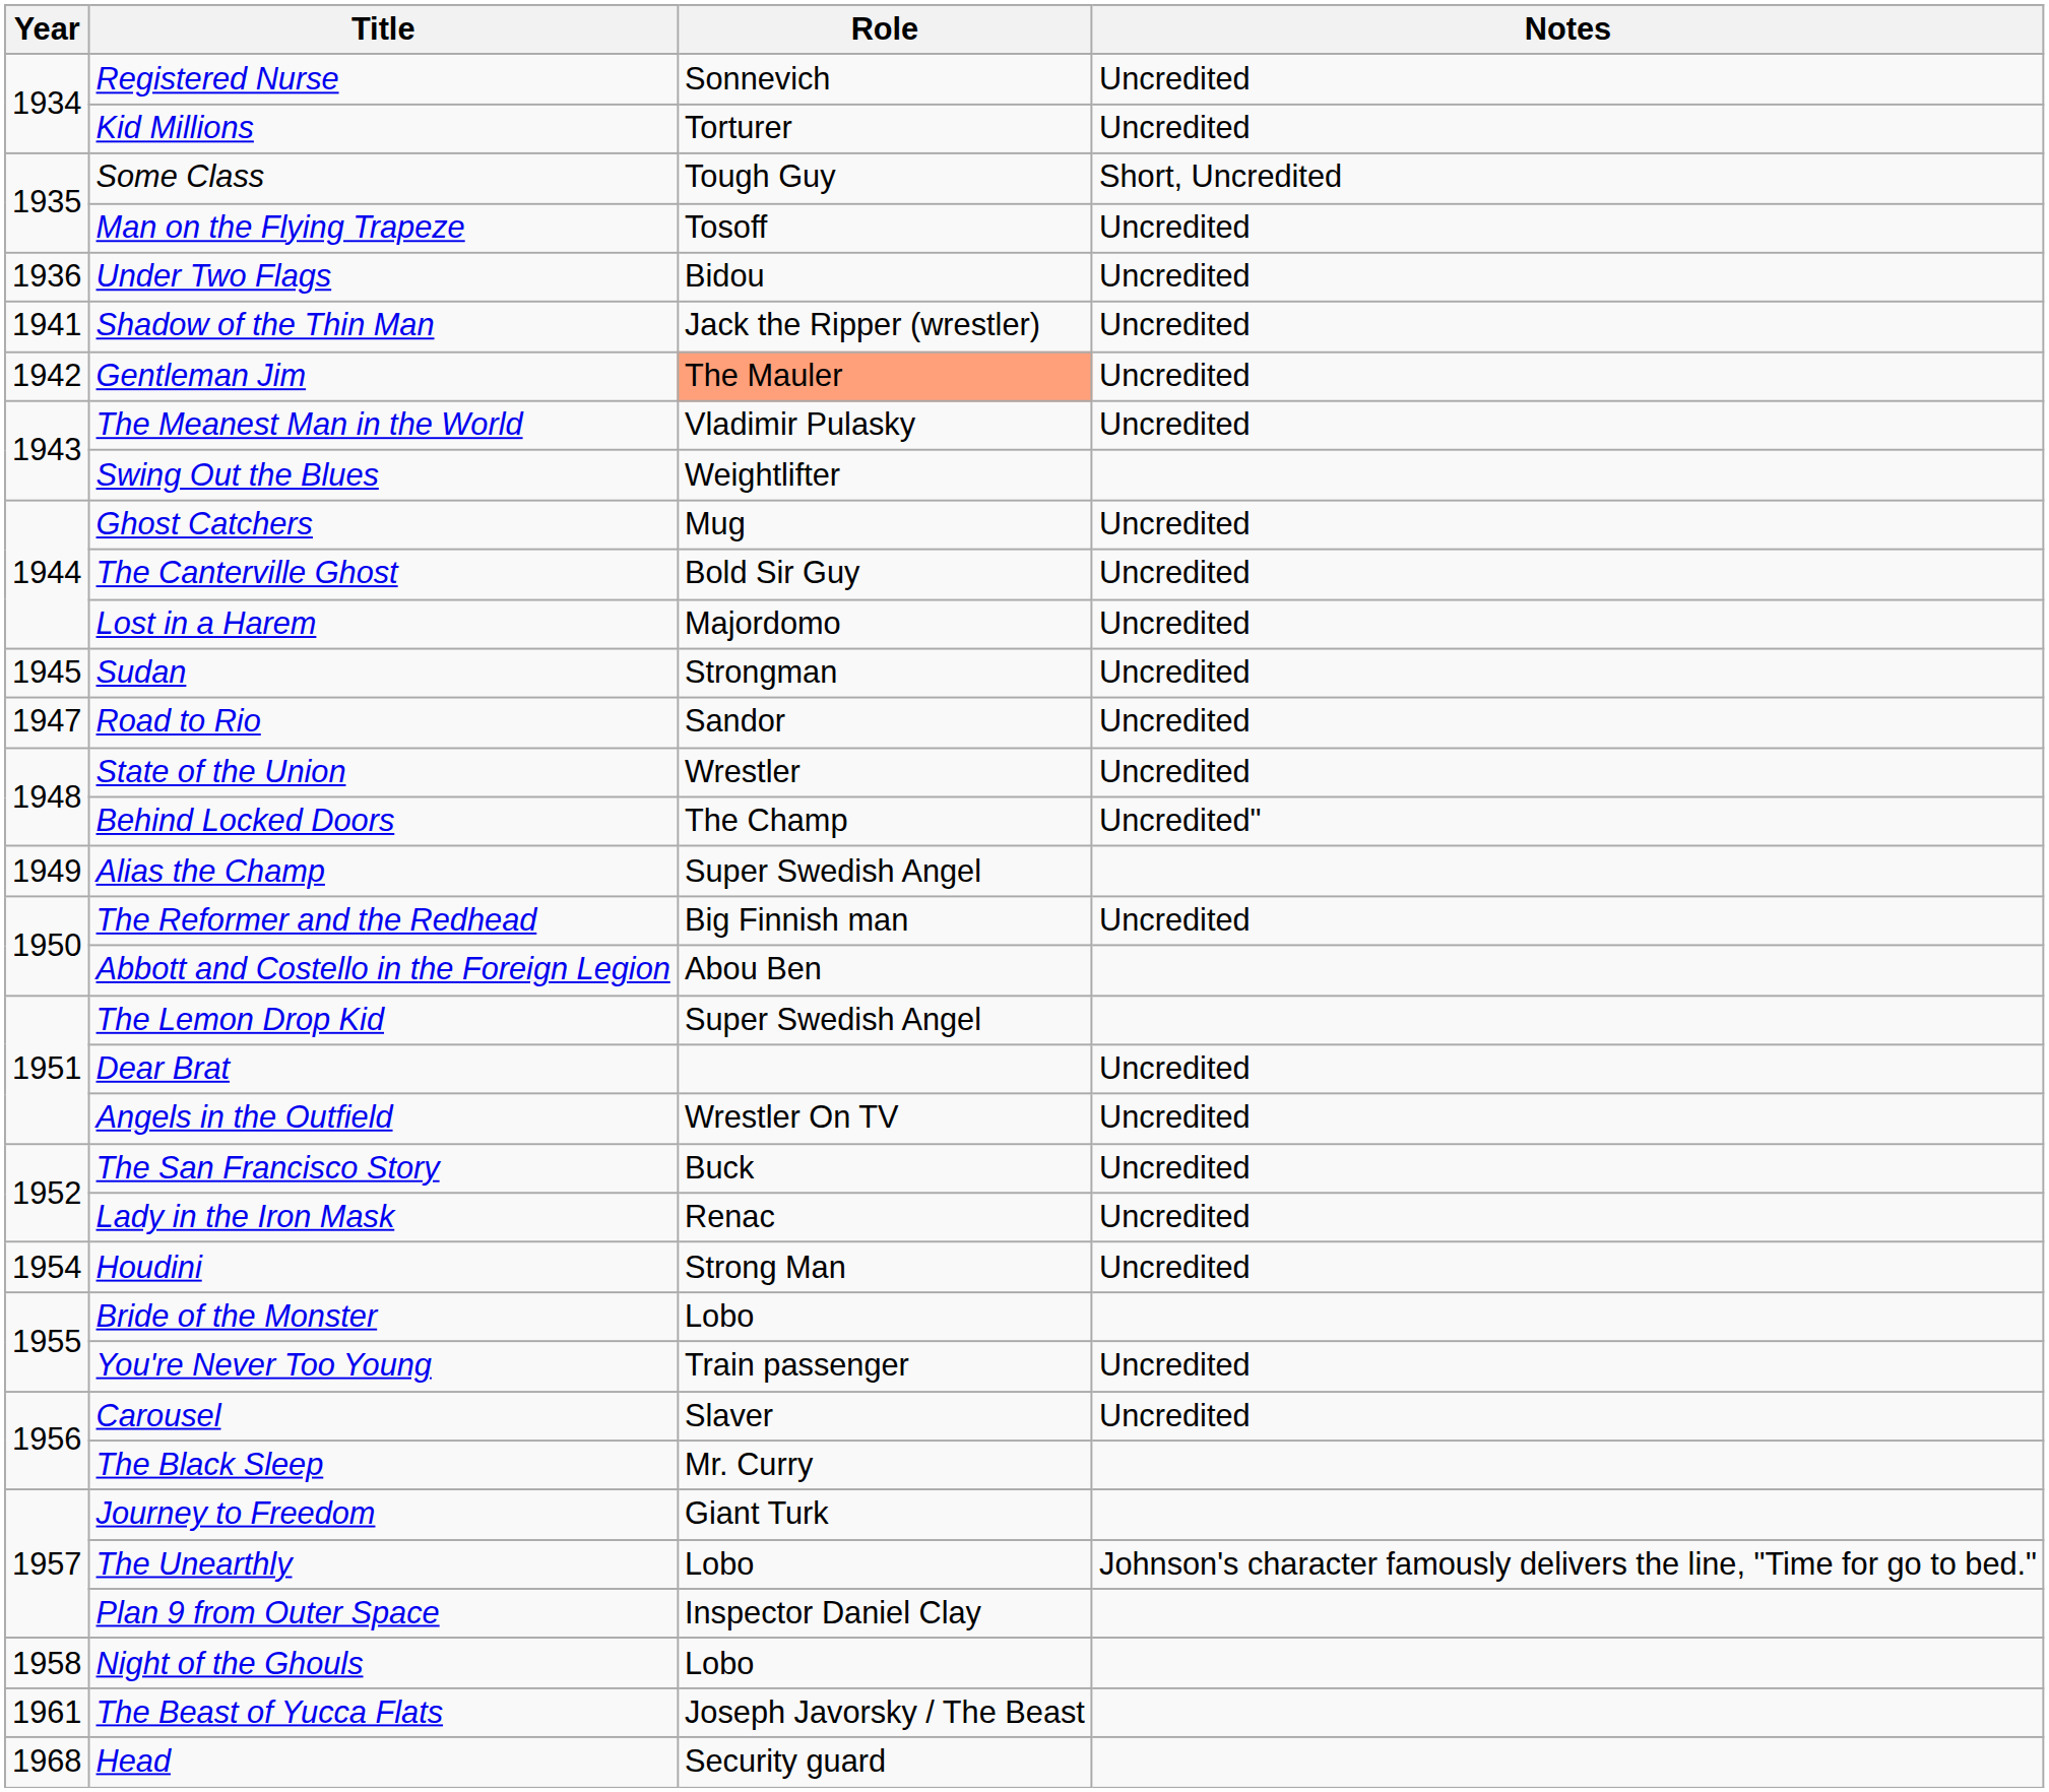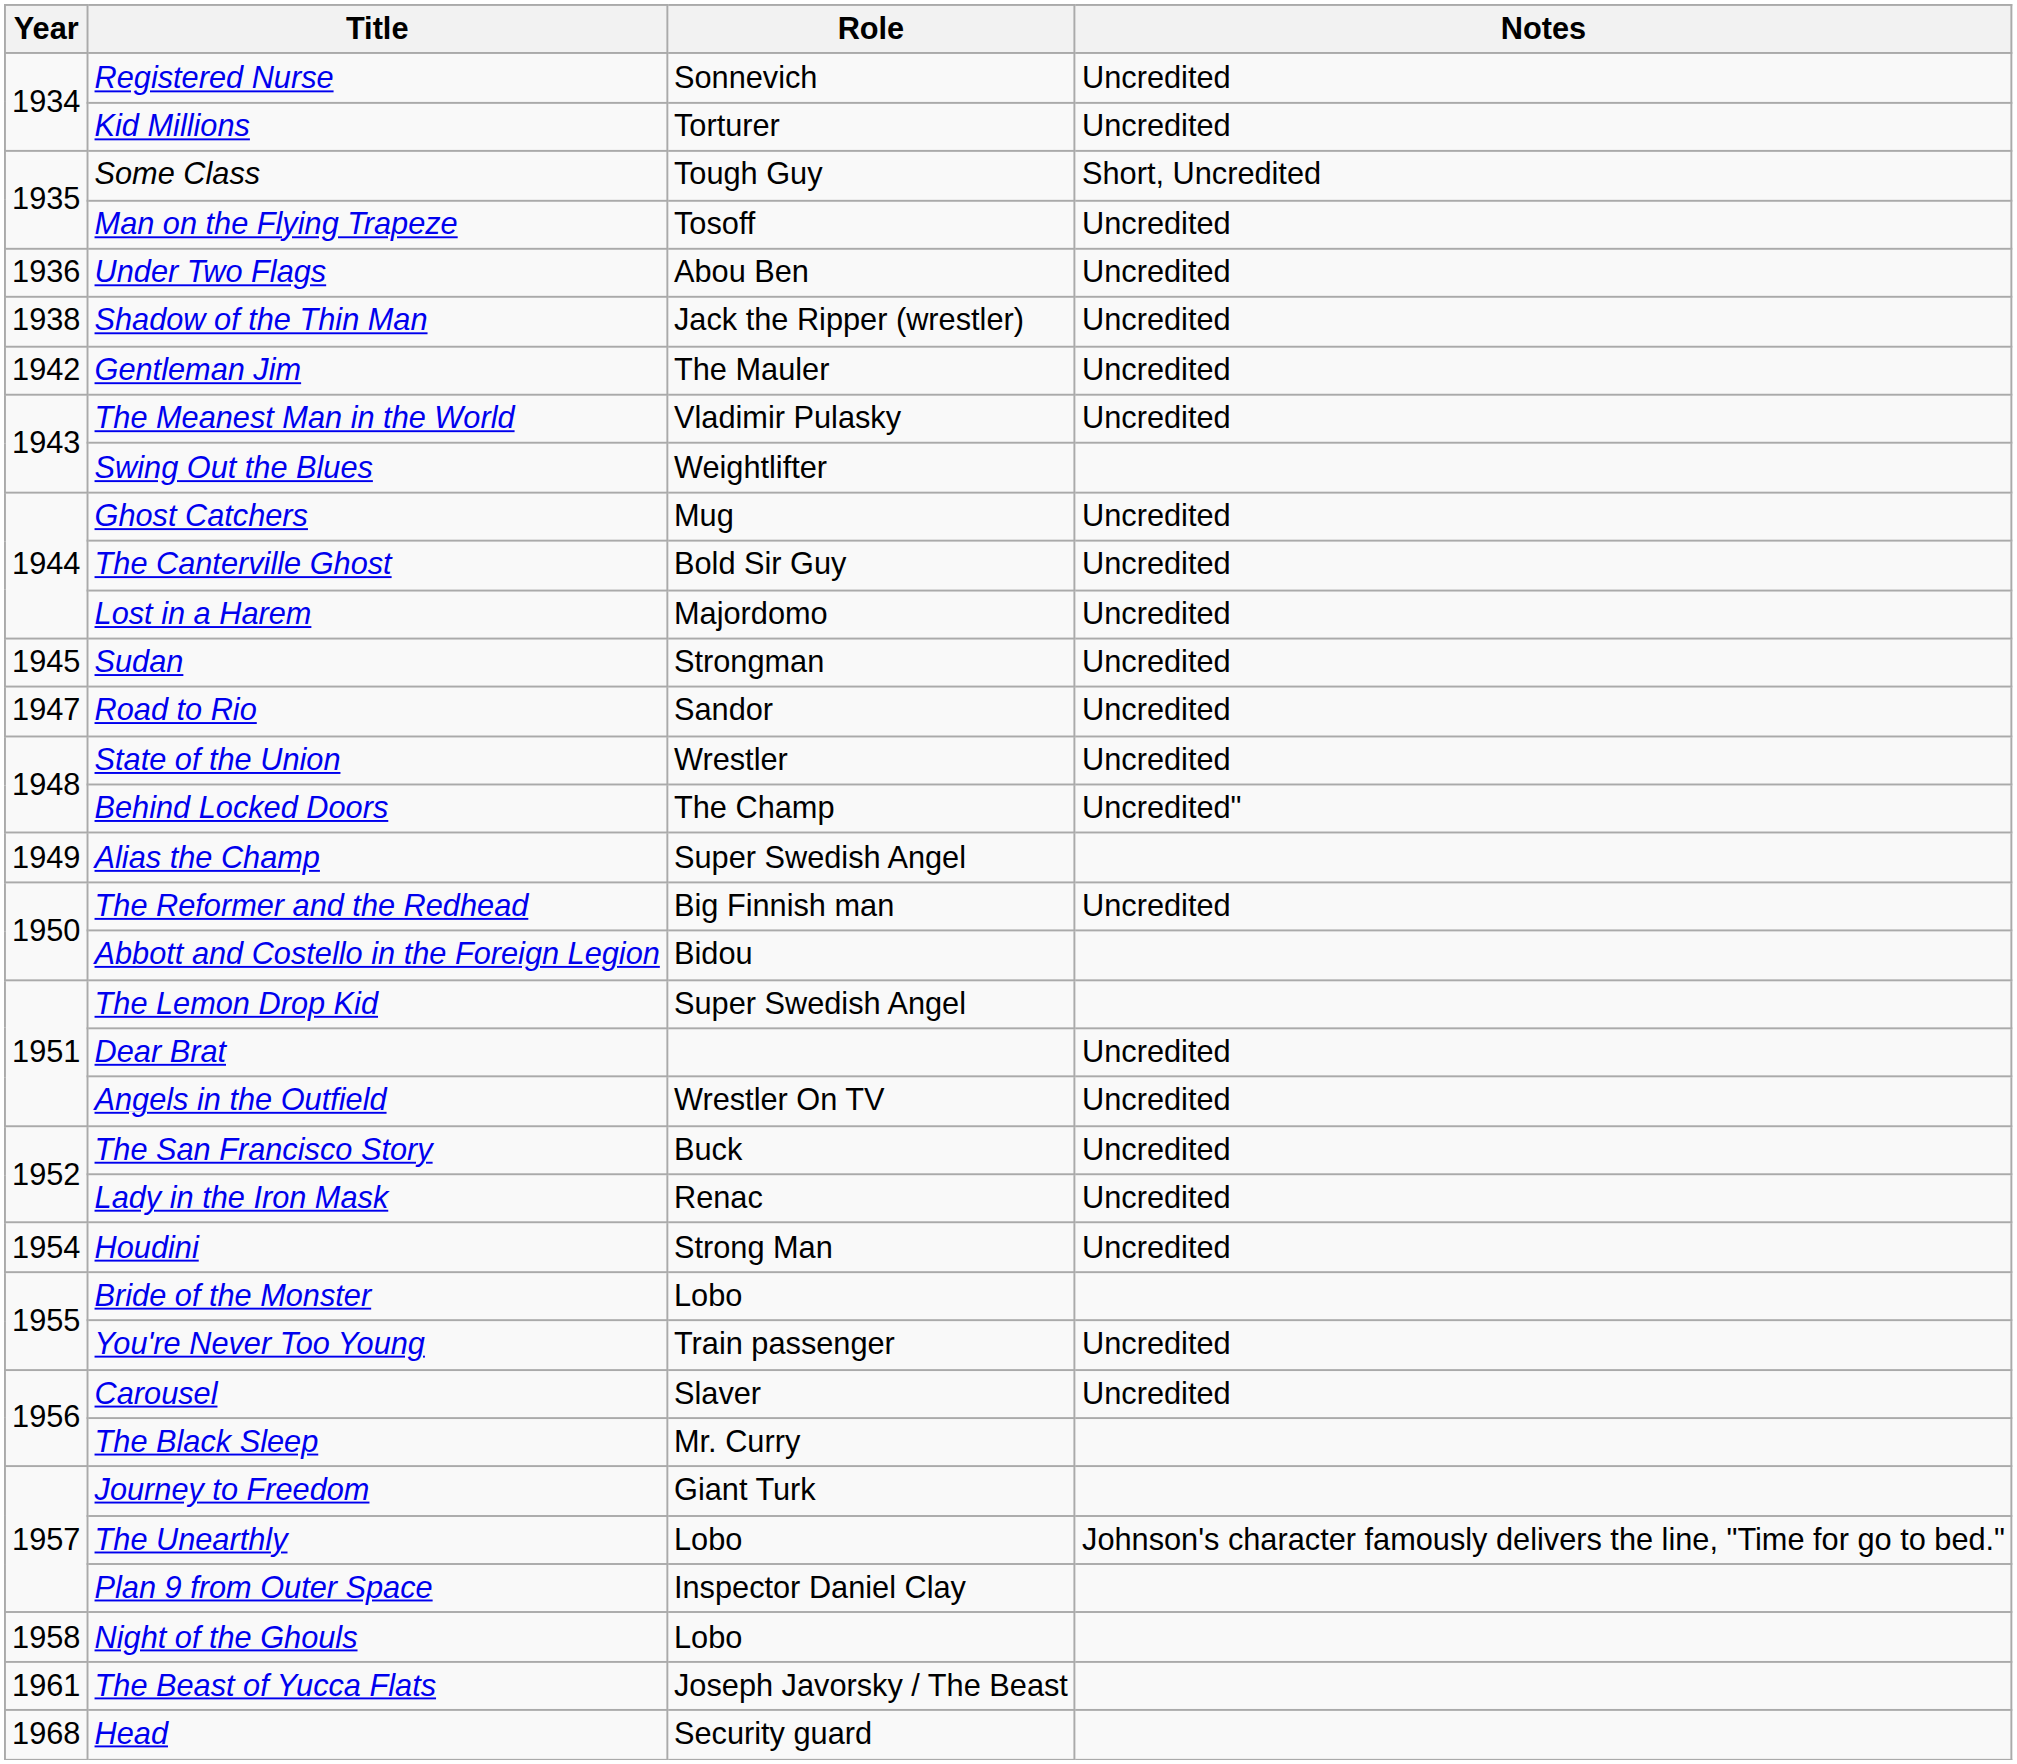Under Two Flags | Role: Bidou -> Abou Ben
Shadow of the Thin Man | Year: 1941 -> 1938
Gentleman Jim | Role: lightsalmon background -> no background
Abbott and Costello in the Foreign Legion | Role: Abou Ben -> Bidou
